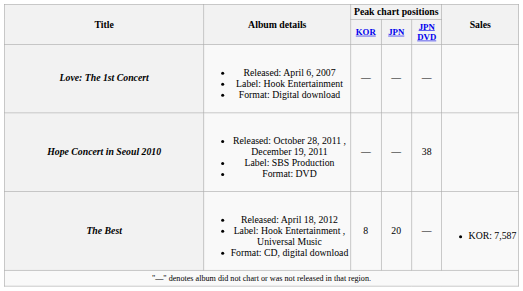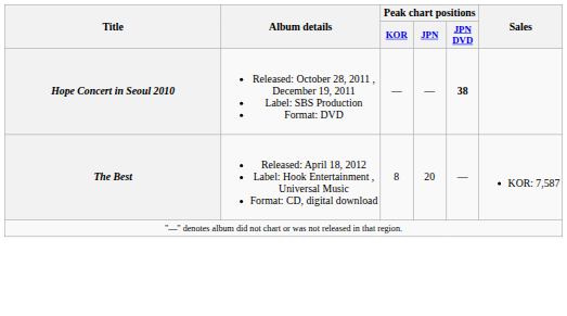- row: Love: The 1st Concert | Released: April 6, 2007 Label: Hook Entertainment Format: Digital download | — | — | —
Hope Concert in Seoul 2010 | Peak chart positions / JPN DVD: normal -> bold
